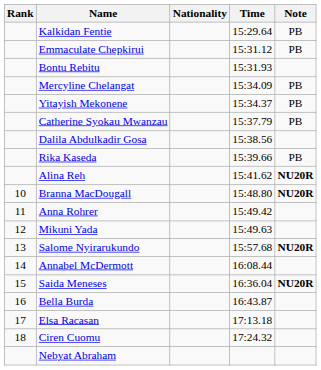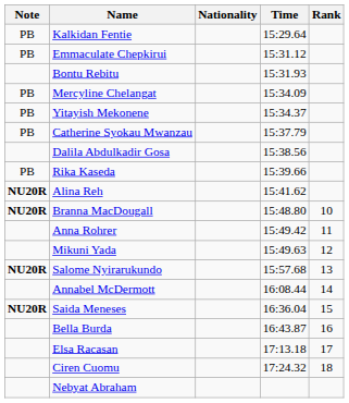columns swapped: Rank <-> Note
